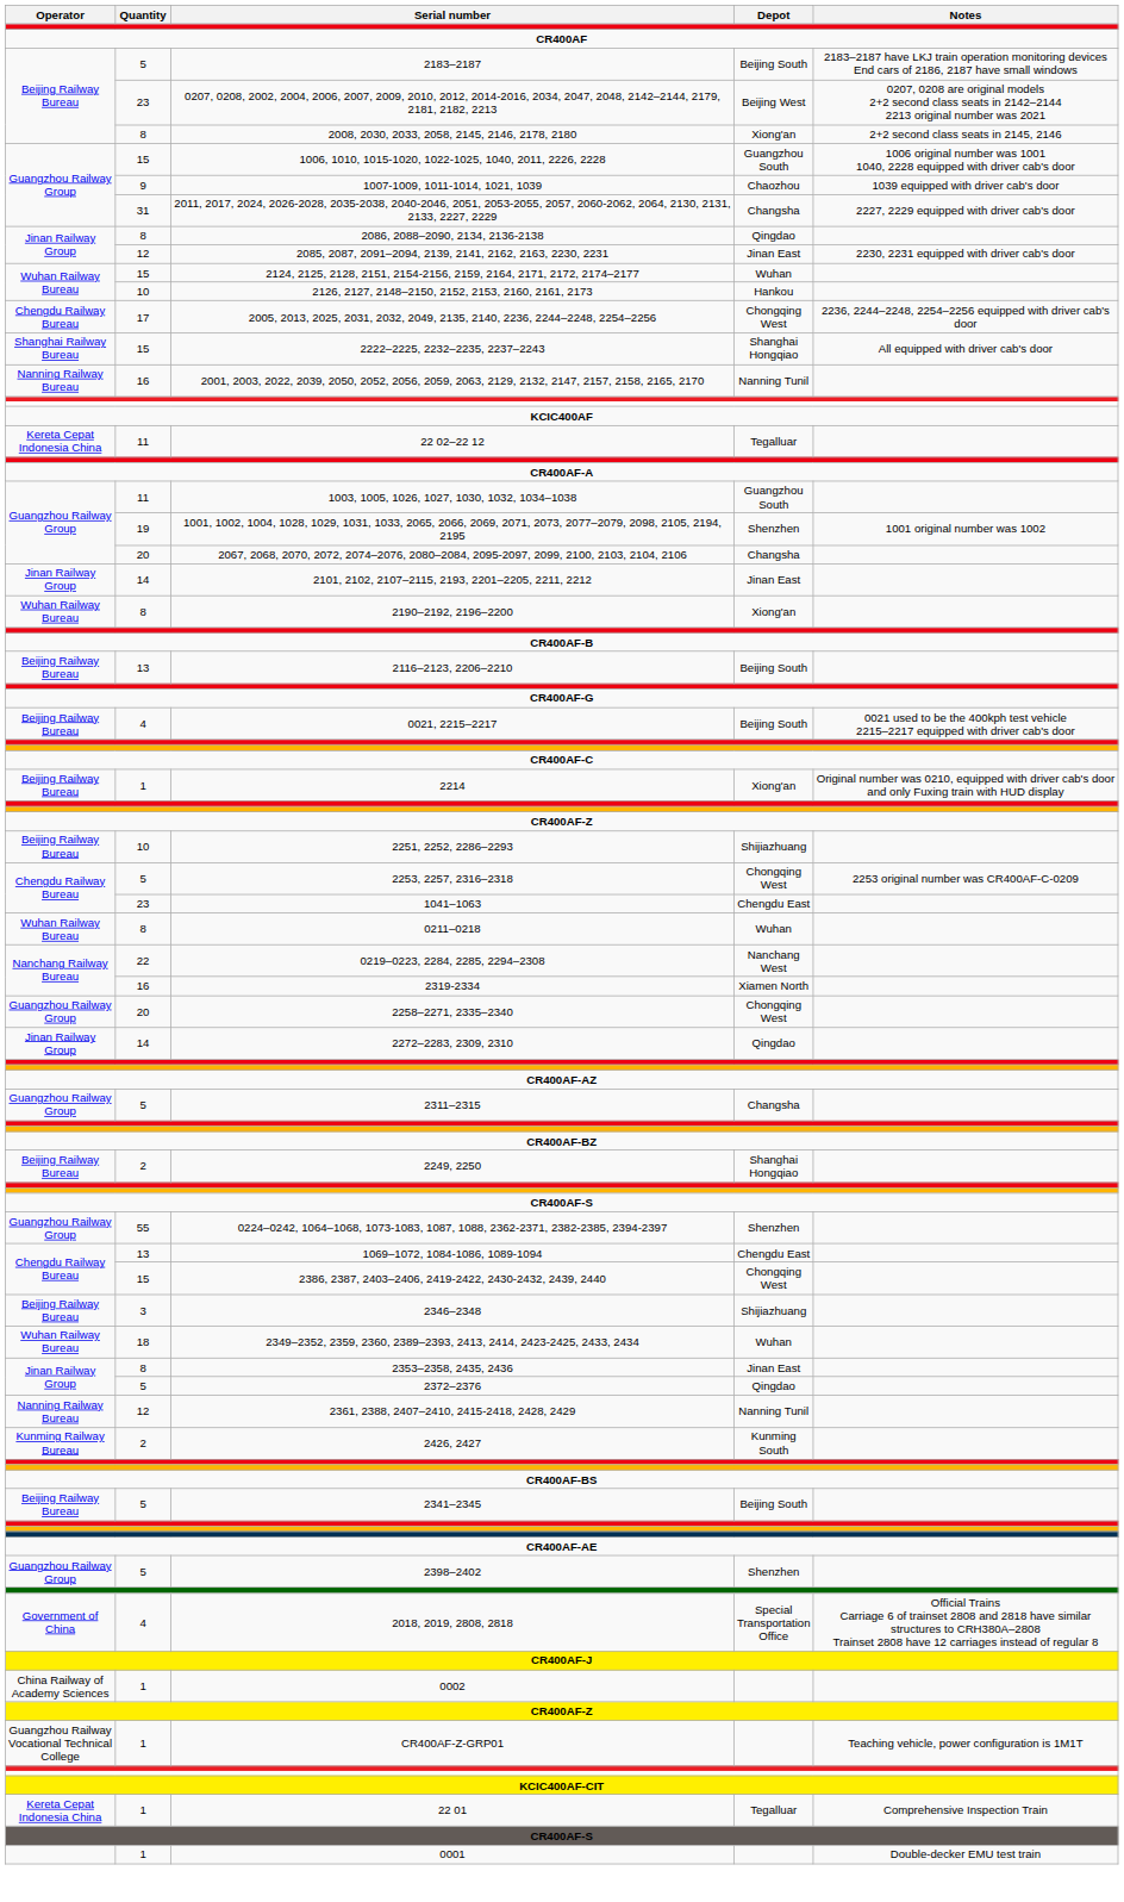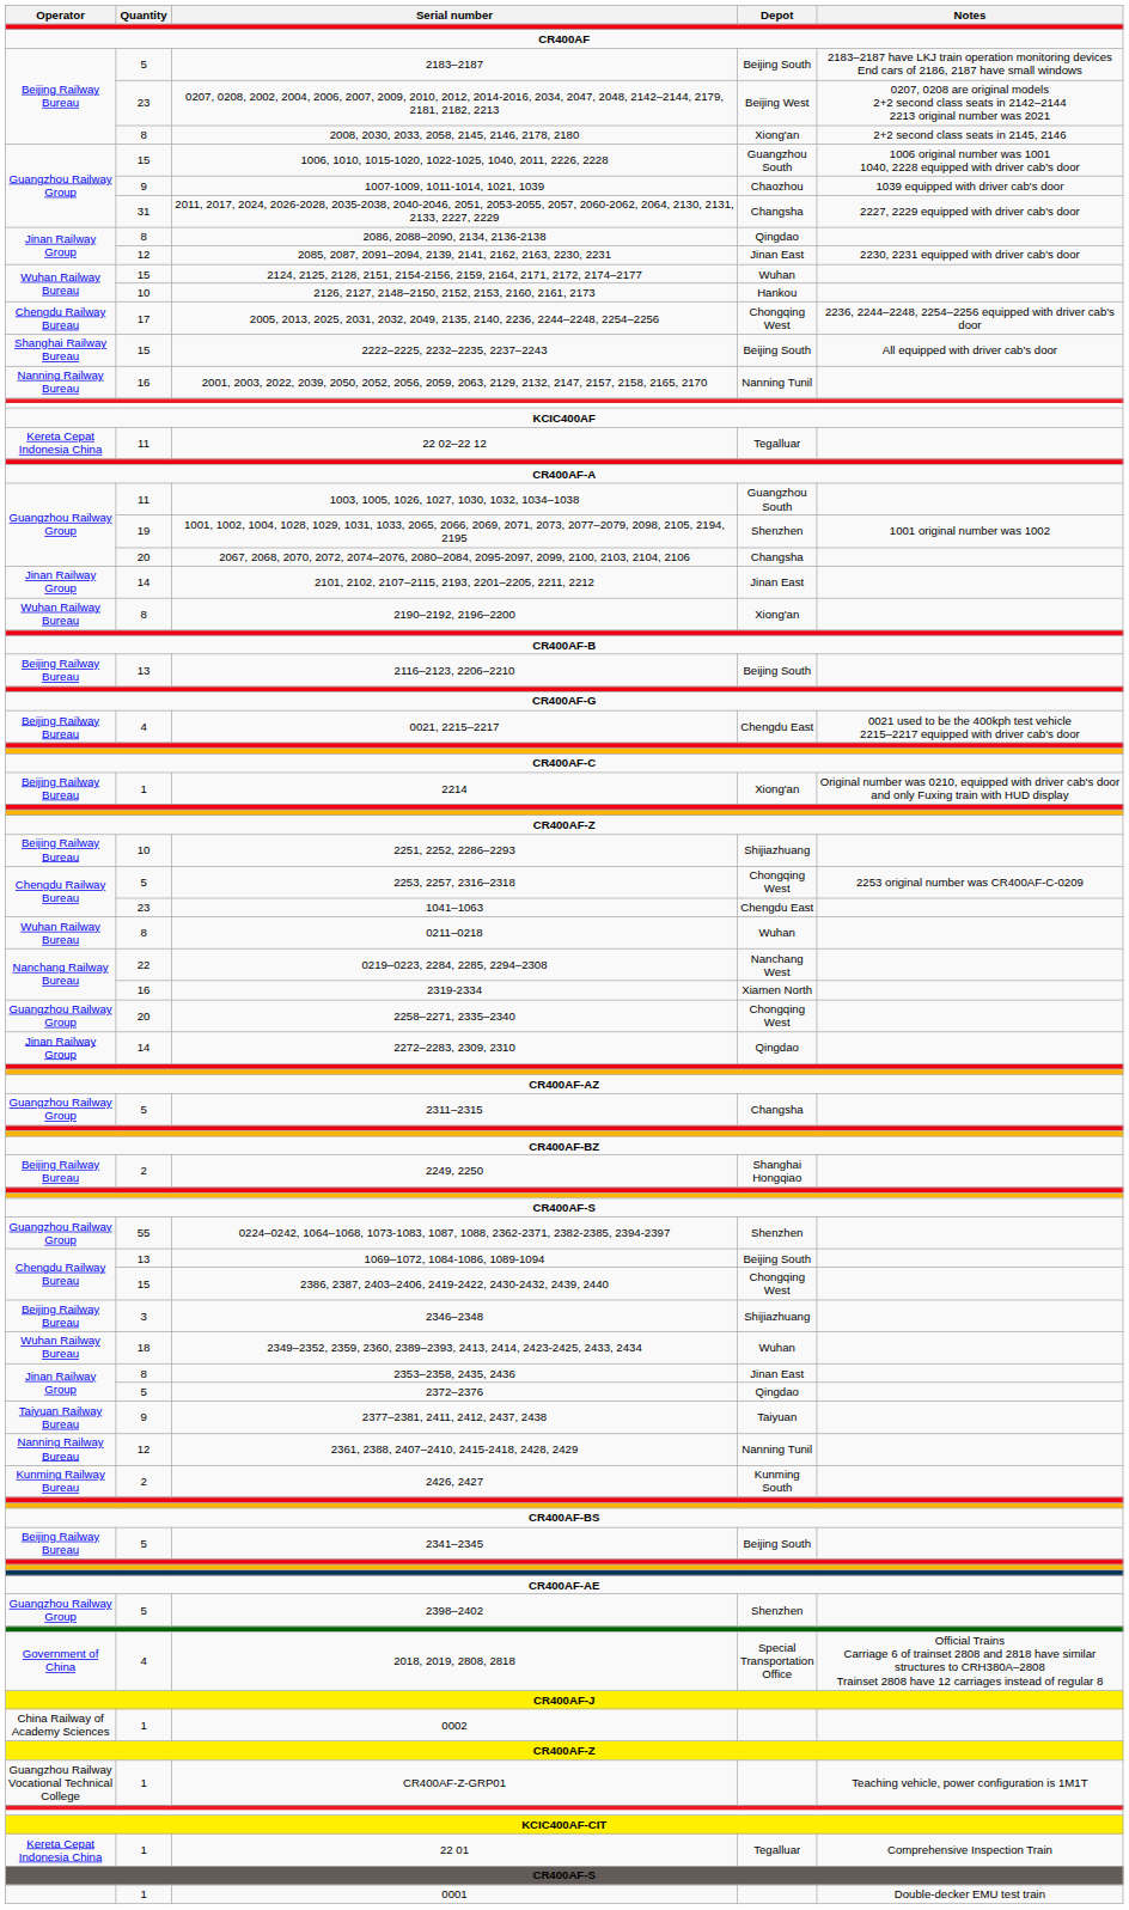2222–2225, 2232–2235, 2237–2243 | Depot: Shanghai Hongqiao -> Beijing South
0021, 2215–2217 | Depot: Beijing South -> Chengdu East
1069–1072, 1084-1086, 1089-1094 | Depot: Chengdu East -> Beijing South
+ row: Taiyuan Railway Bureau | 9 | 2377–2381, 2411, 2412, 2437, 2438 | Taiyuan
